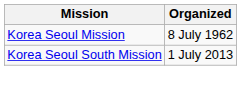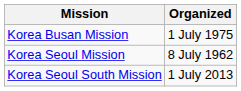+ row: Korea Busan Mission | 1 July 1975
